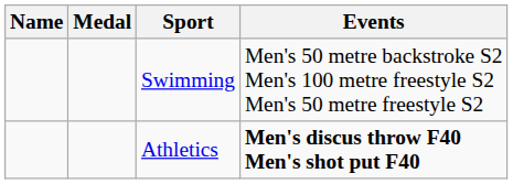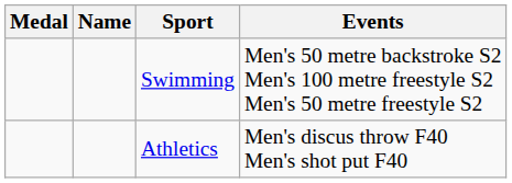columns swapped: Name <-> Medal
Athletics | Events: bold -> normal
